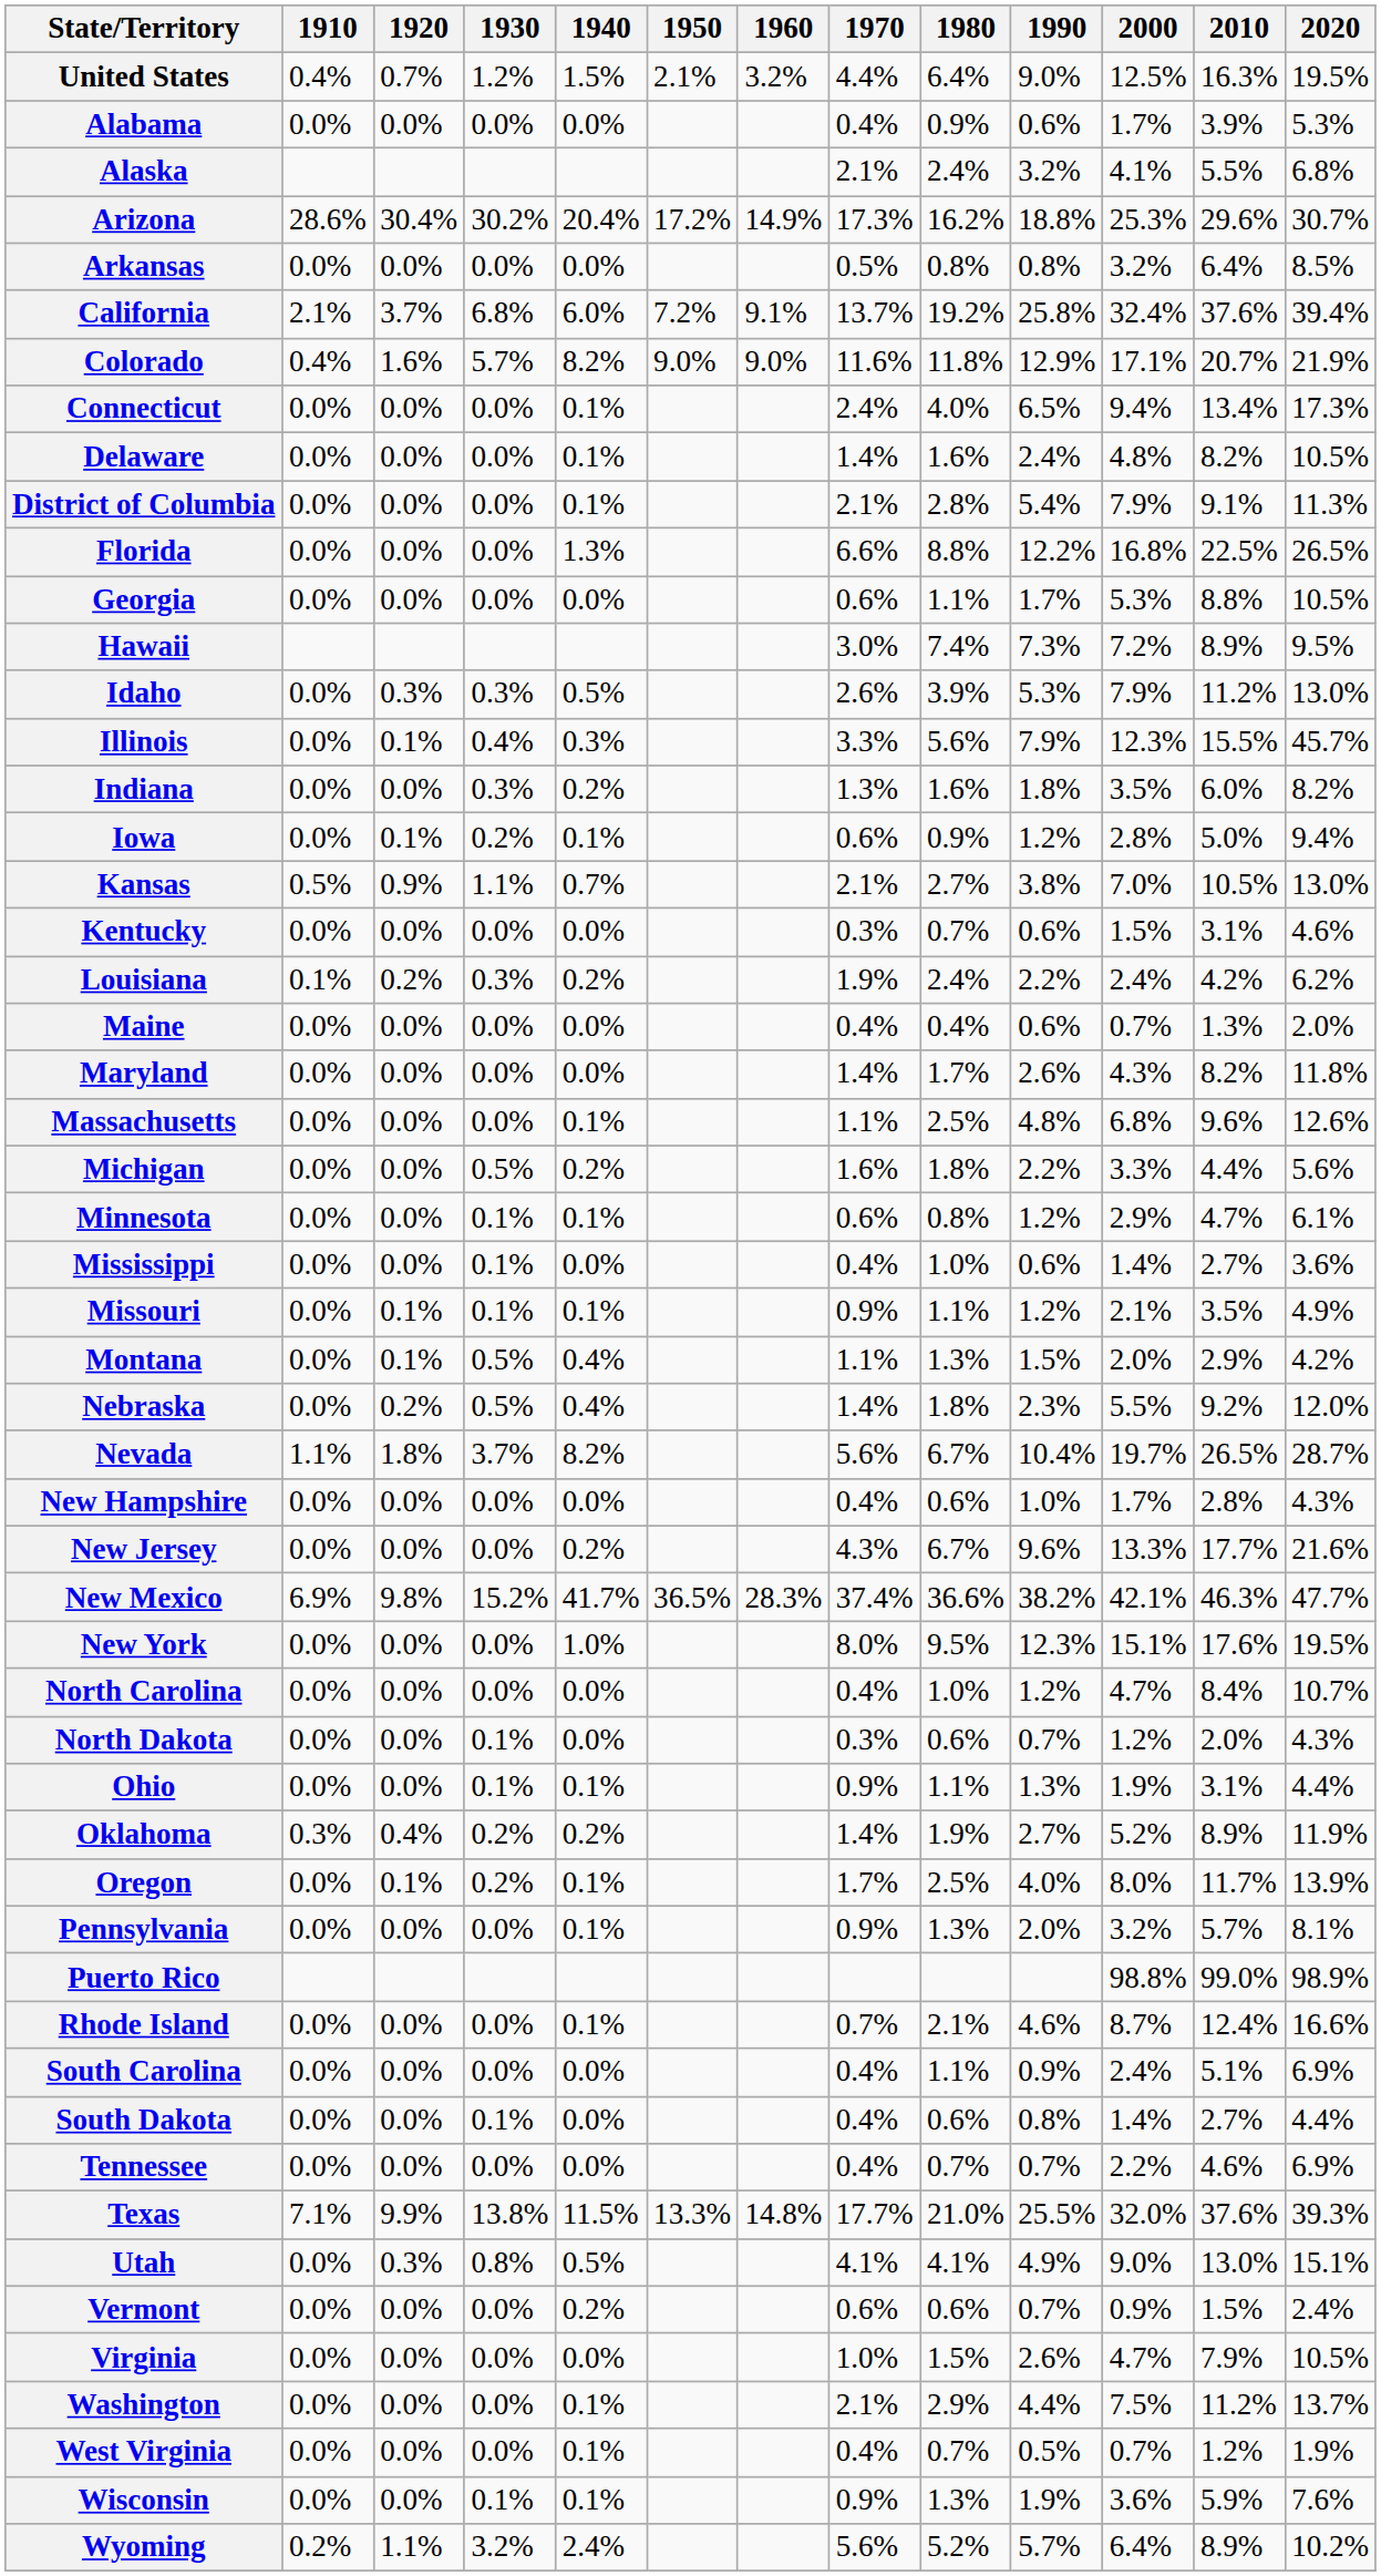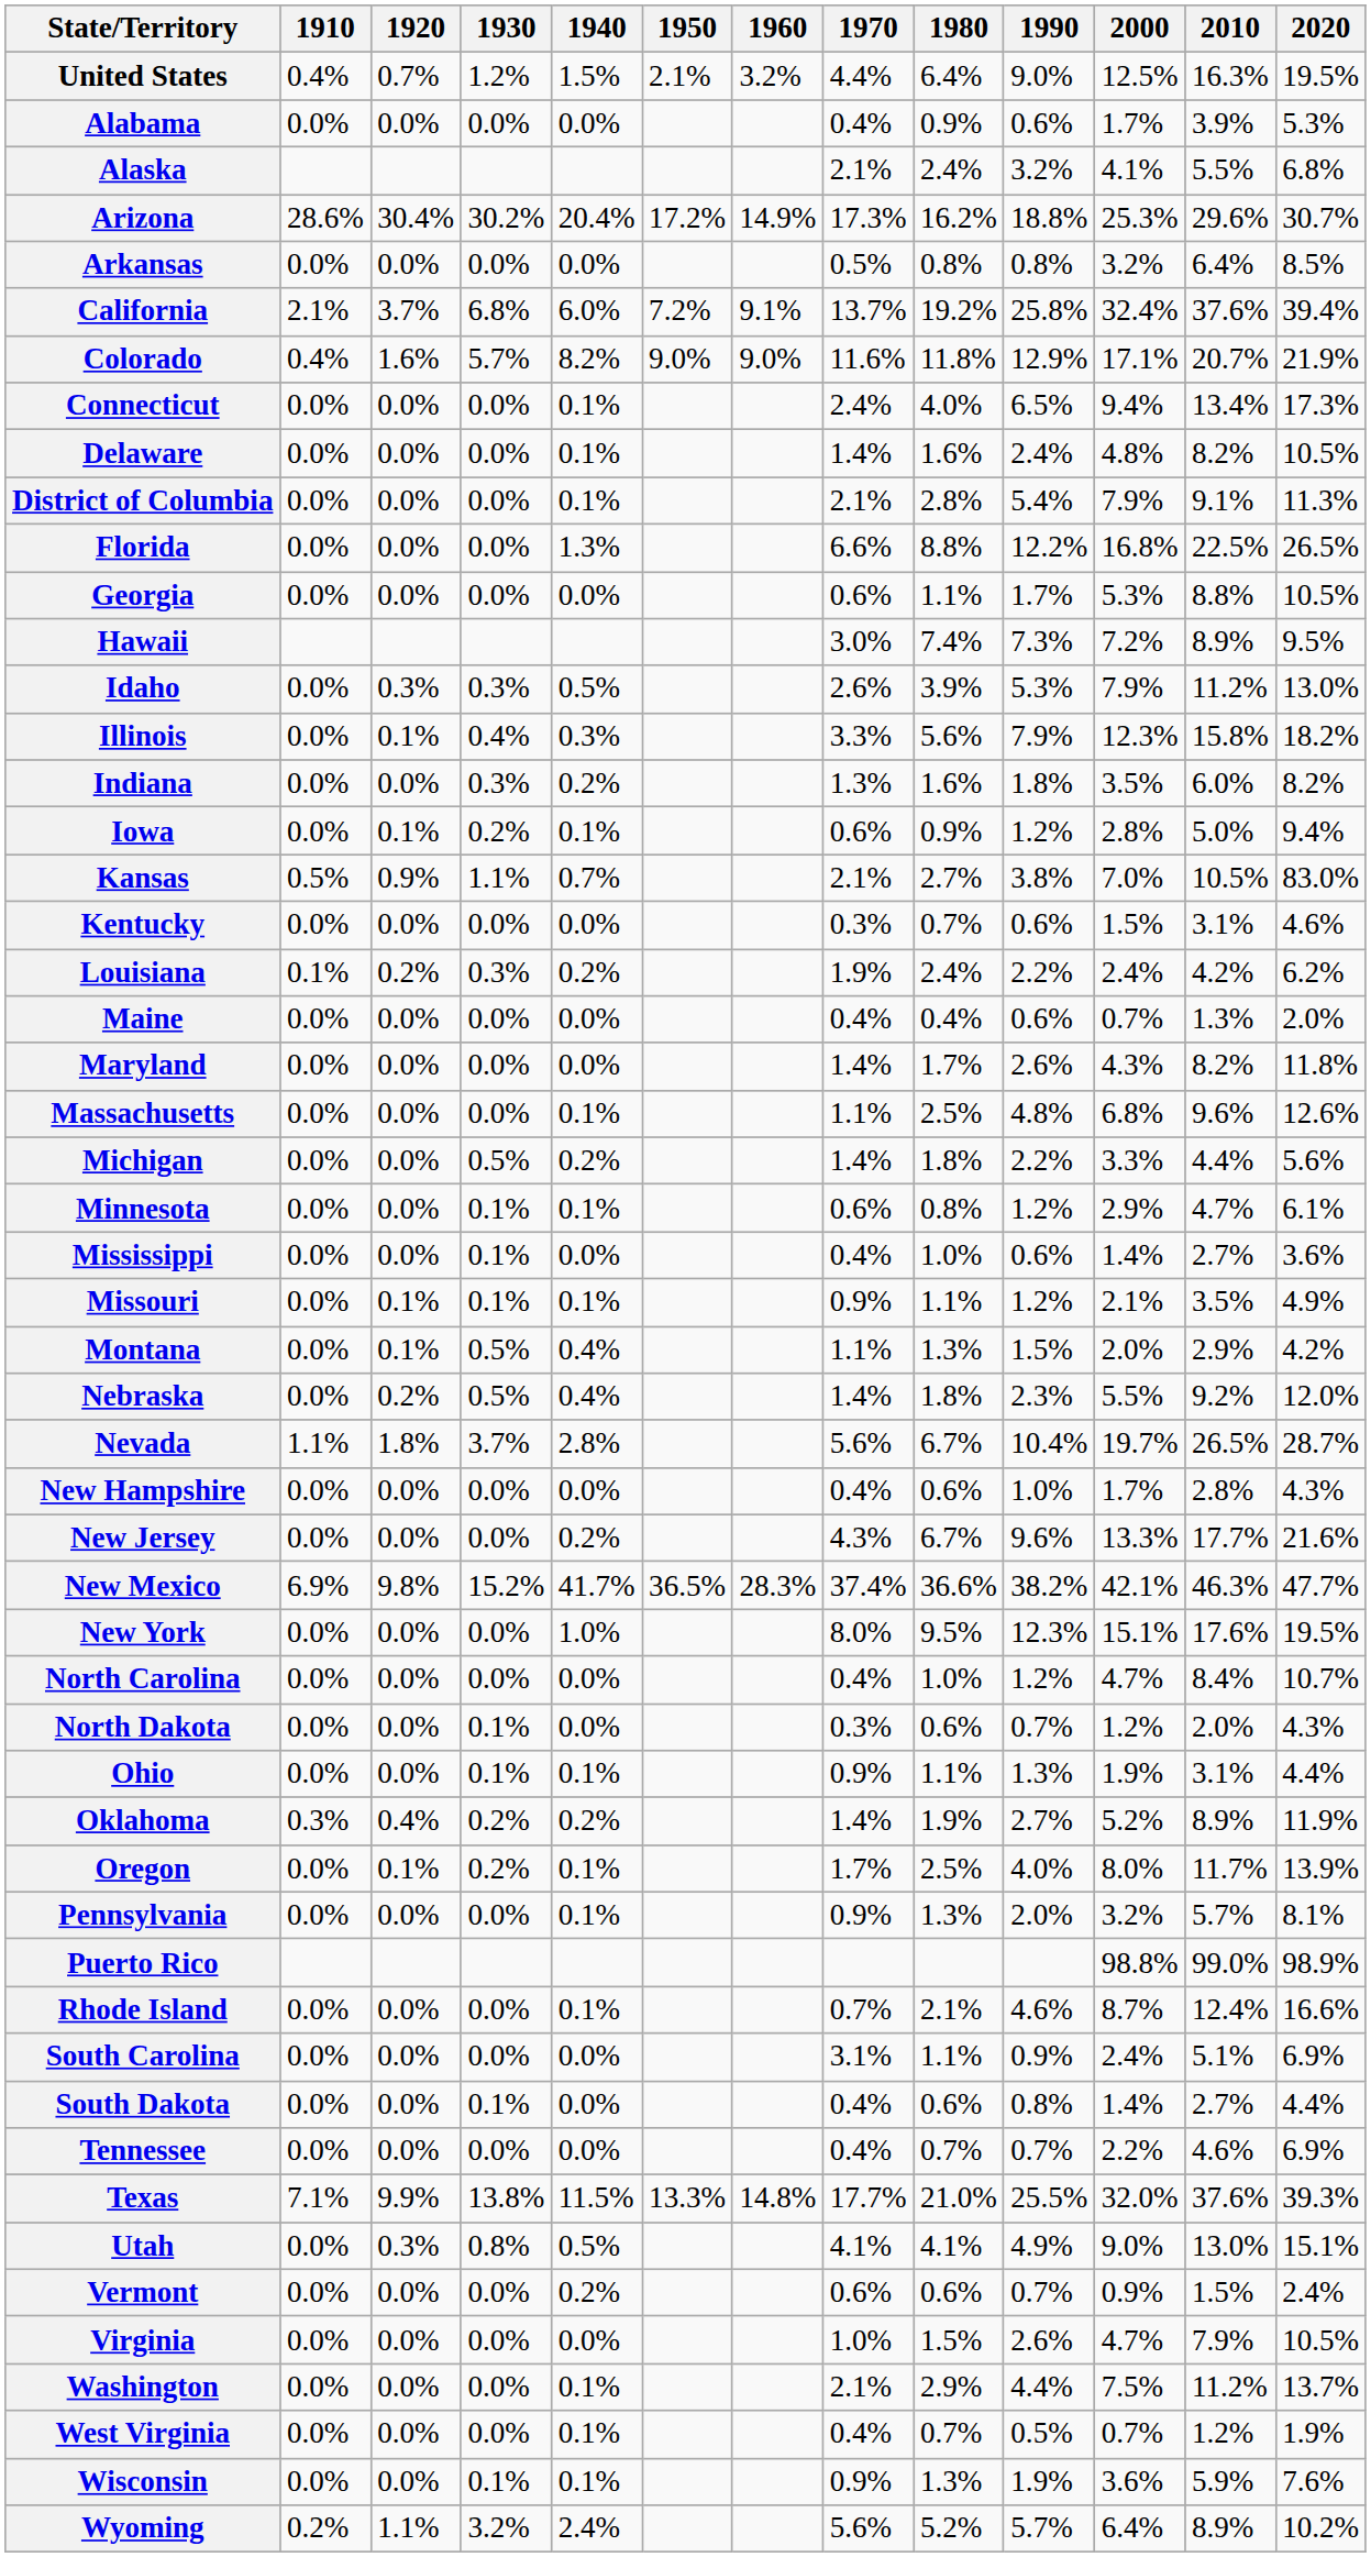Illinois | 2010: 15.5% -> 15.8%
Illinois | 2020: 45.7% -> 18.2%
Kansas | 2020: 13.0% -> 83.0%
Michigan | 1970: 1.6% -> 1.4%
Nevada | 1940: 8.2% -> 2.8%
South Carolina | 1970: 0.4% -> 3.1%
